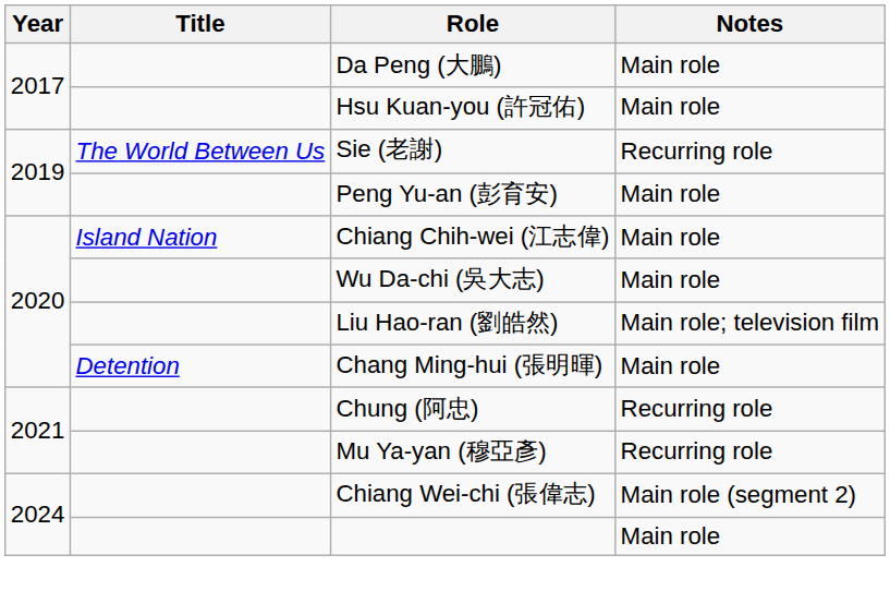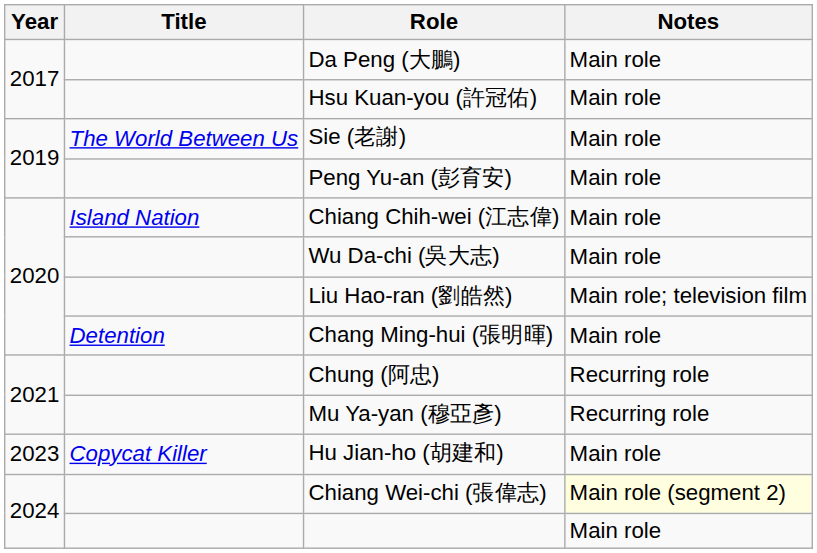Sie (老謝) | Notes: Recurring role -> Main role
+ row: 2023 | Copycat Killer | Hu Jian-ho (胡建和) | Main role
Chiang Wei-chi (張偉志) | Notes: no background -> lightyellow background
